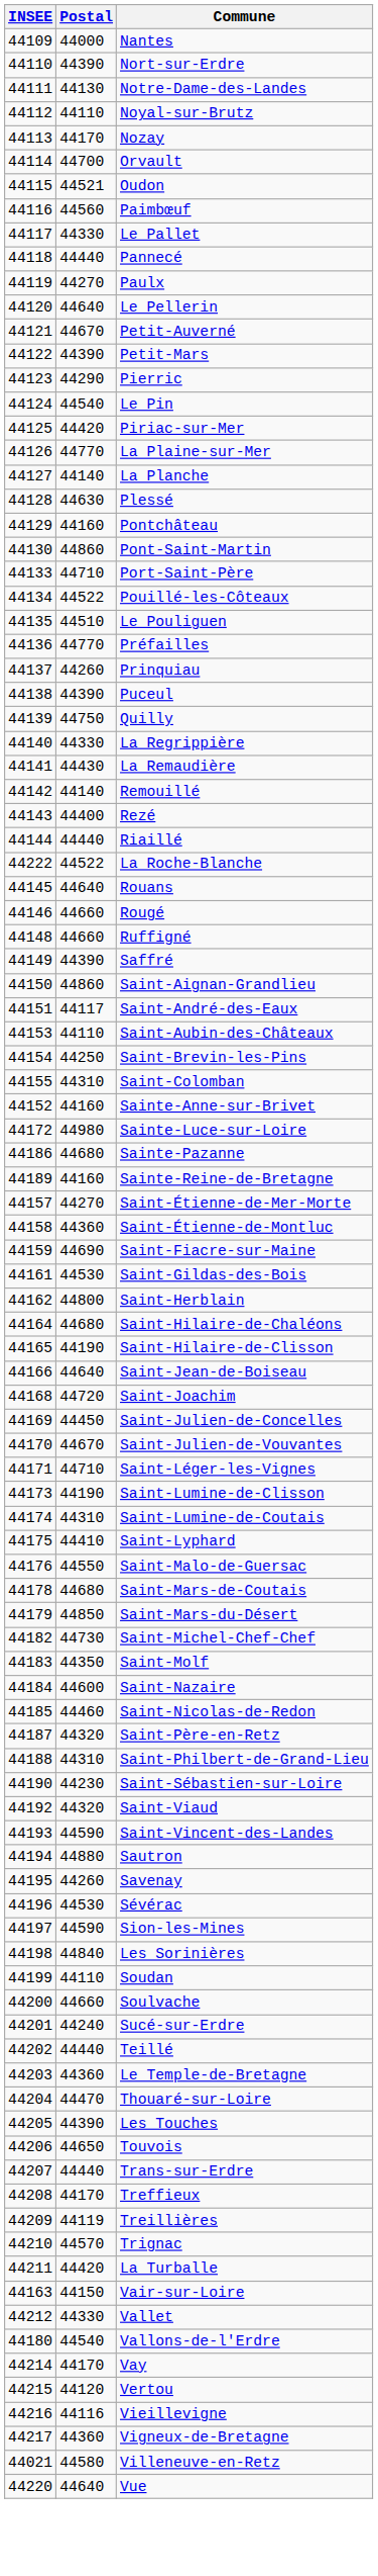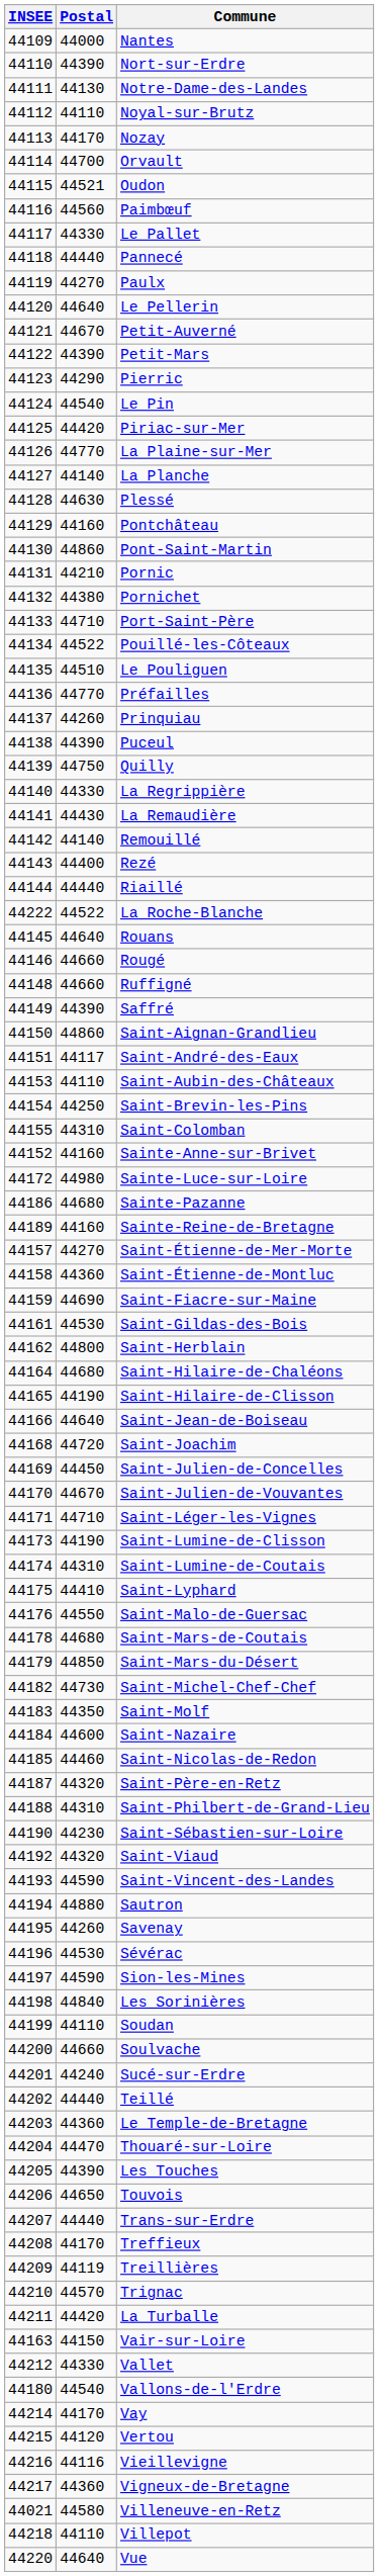+ row: 44131 | 44210 | Pornic
+ row: 44132 | 44380 | Pornichet
+ row: 44218 | 44110 | Villepot
